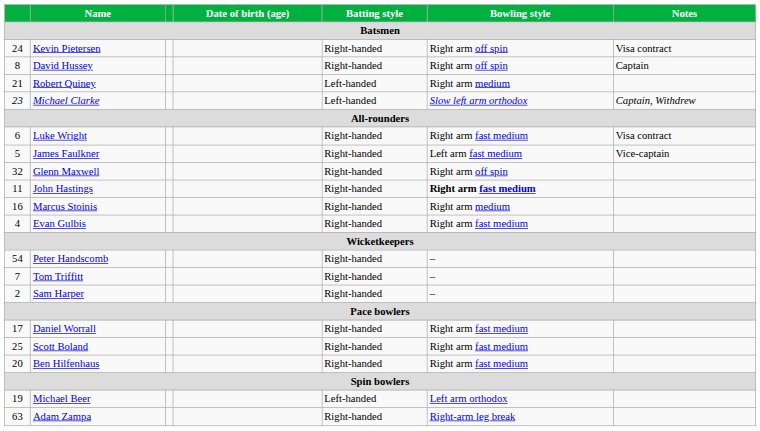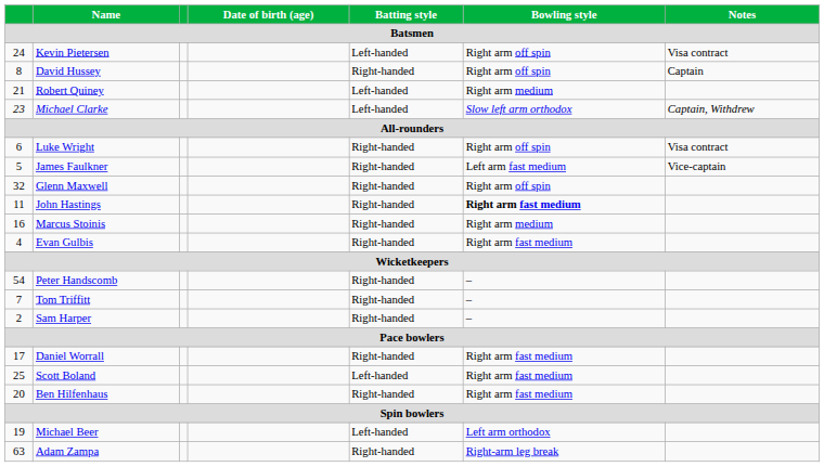Kevin Pietersen | Batting style: Right-handed -> Left-handed
Luke Wright | Bowling style: Right arm fast medium -> Right arm off spin
Scott Boland | Batting style: Right-handed -> Left-handed
